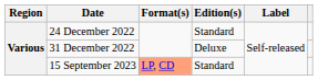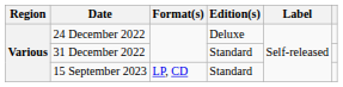24 December 2022 | Edition(s): Standard -> Deluxe
31 December 2022 | Edition(s): Deluxe -> Standard
15 September 2023 | Format(s): lightsalmon background -> no background
